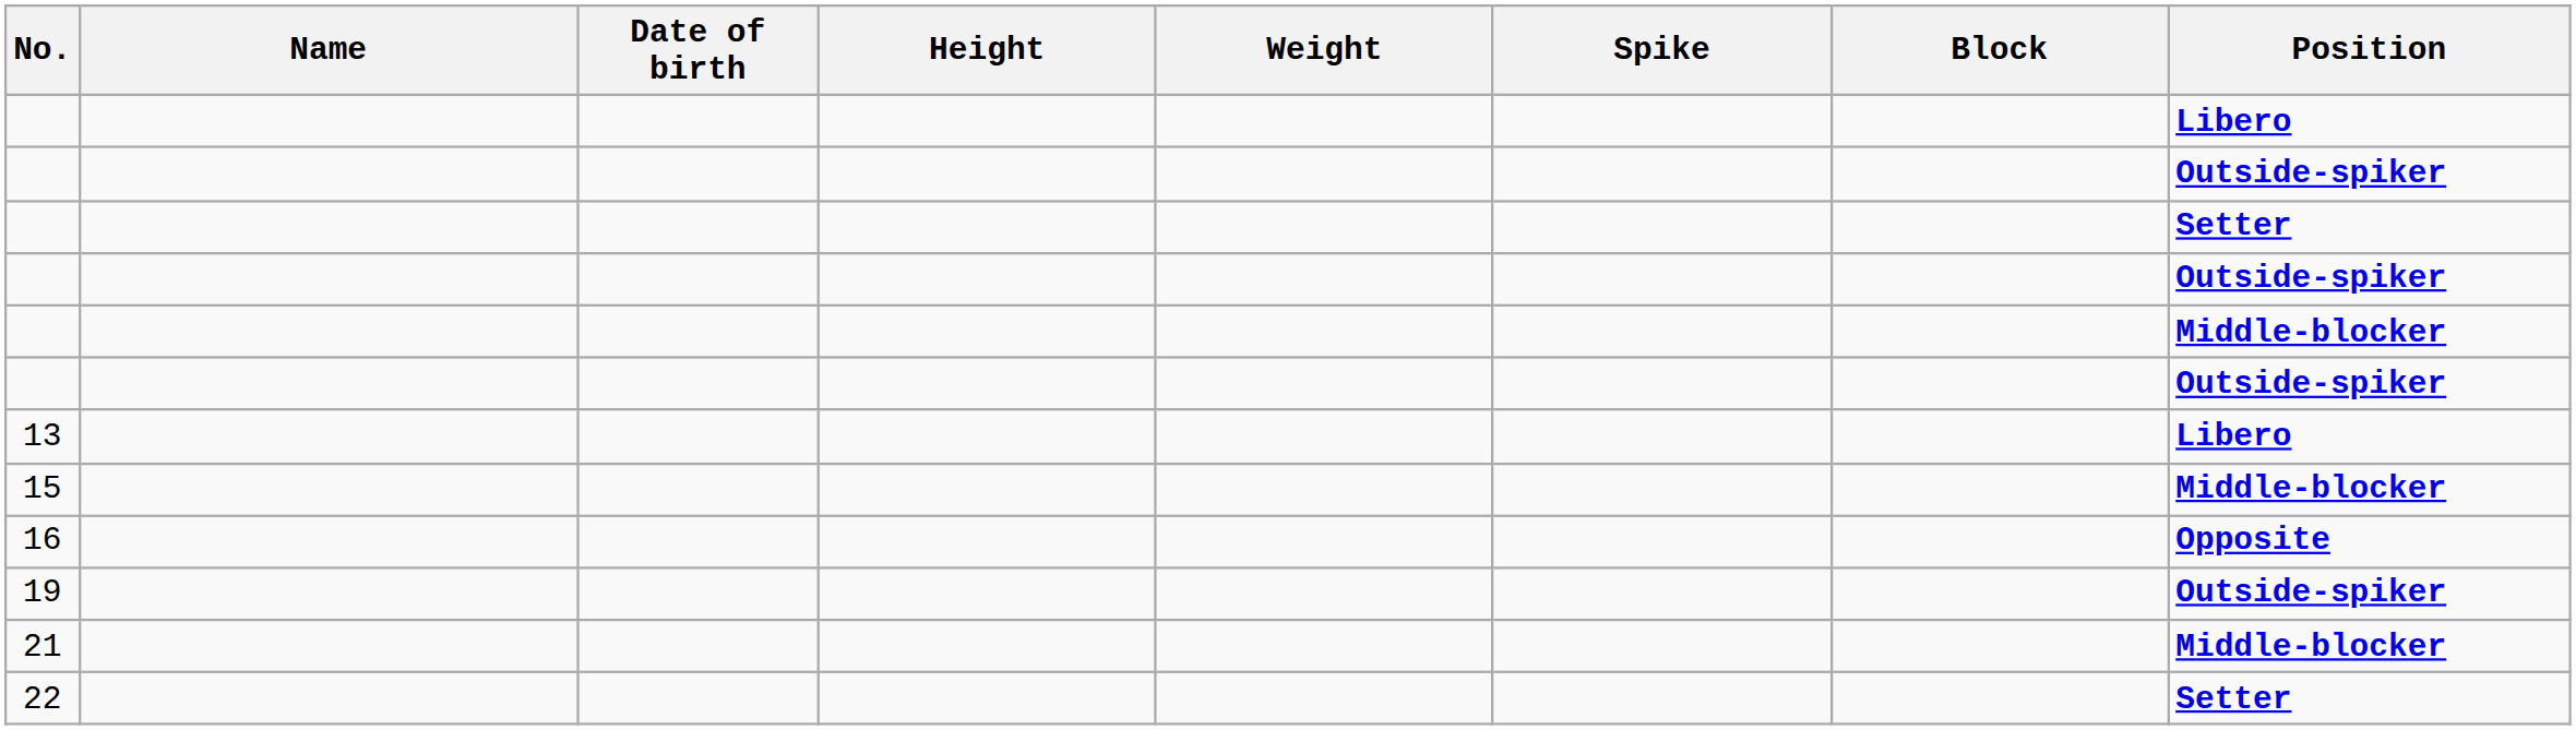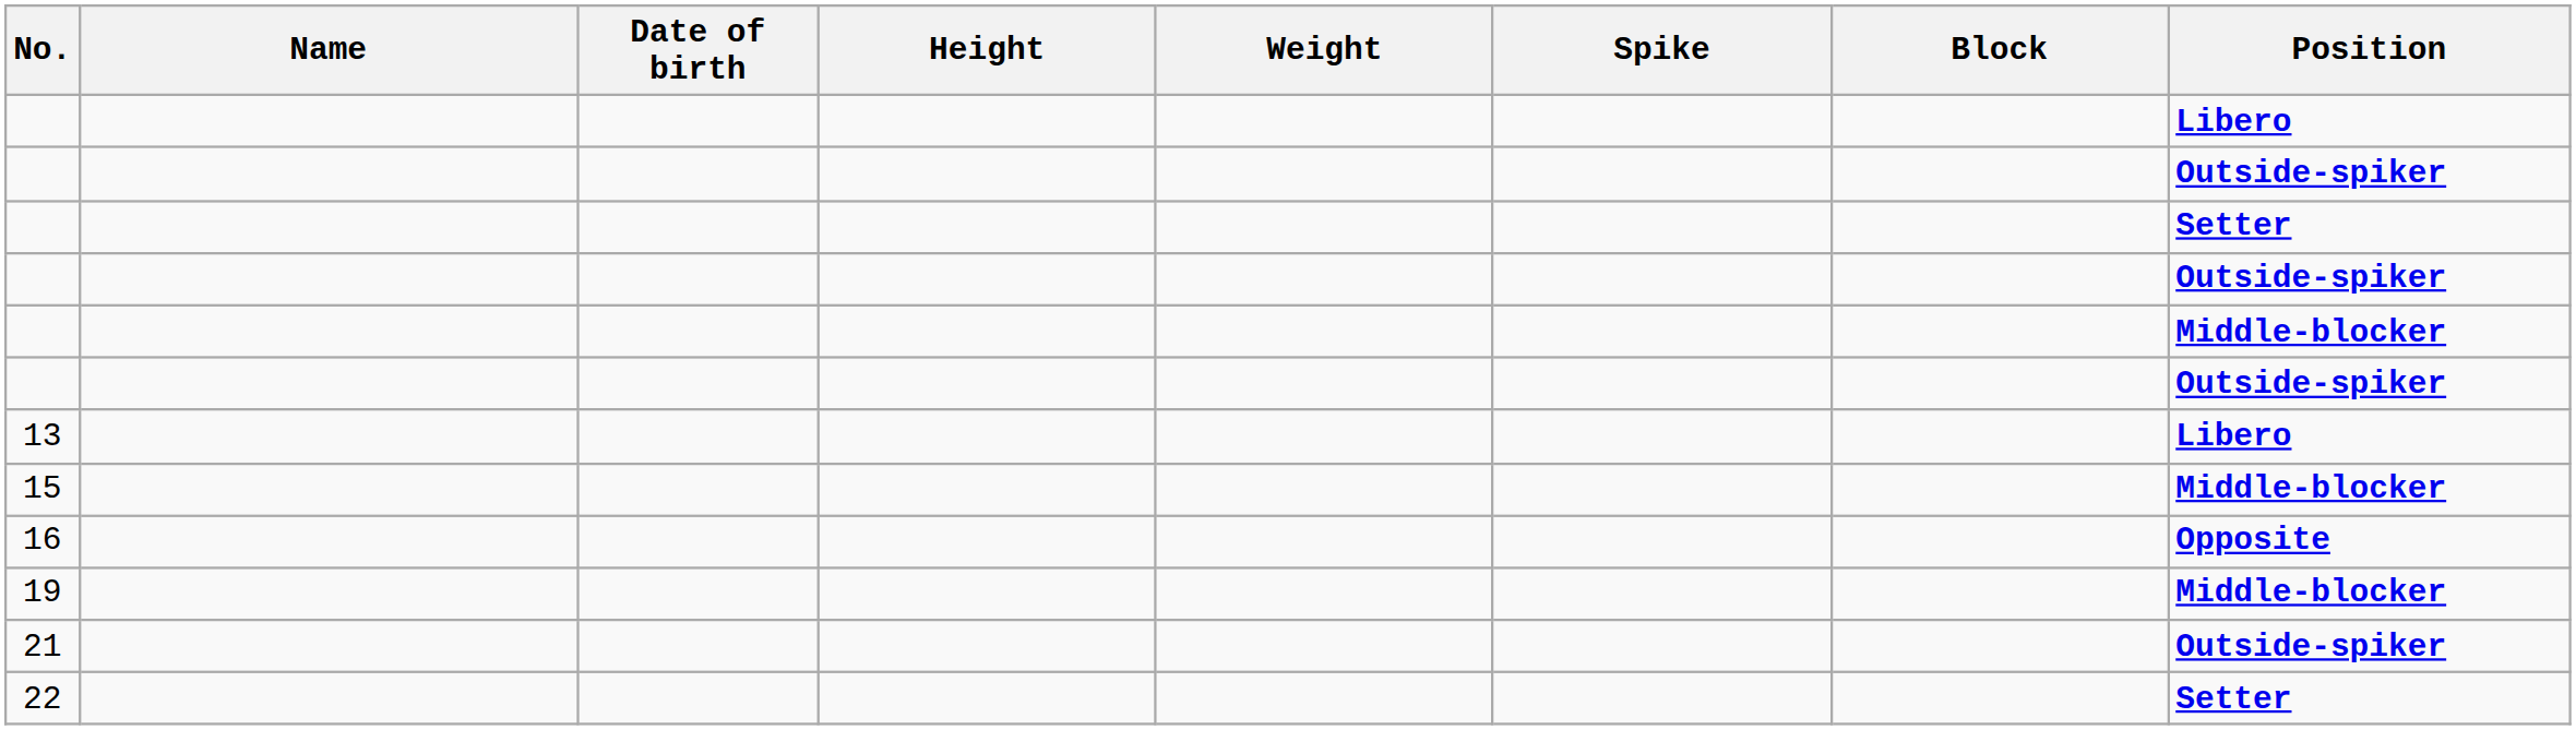19 | Position: Outside-spiker -> Middle-blocker
21 | Position: Middle-blocker -> Outside-spiker
